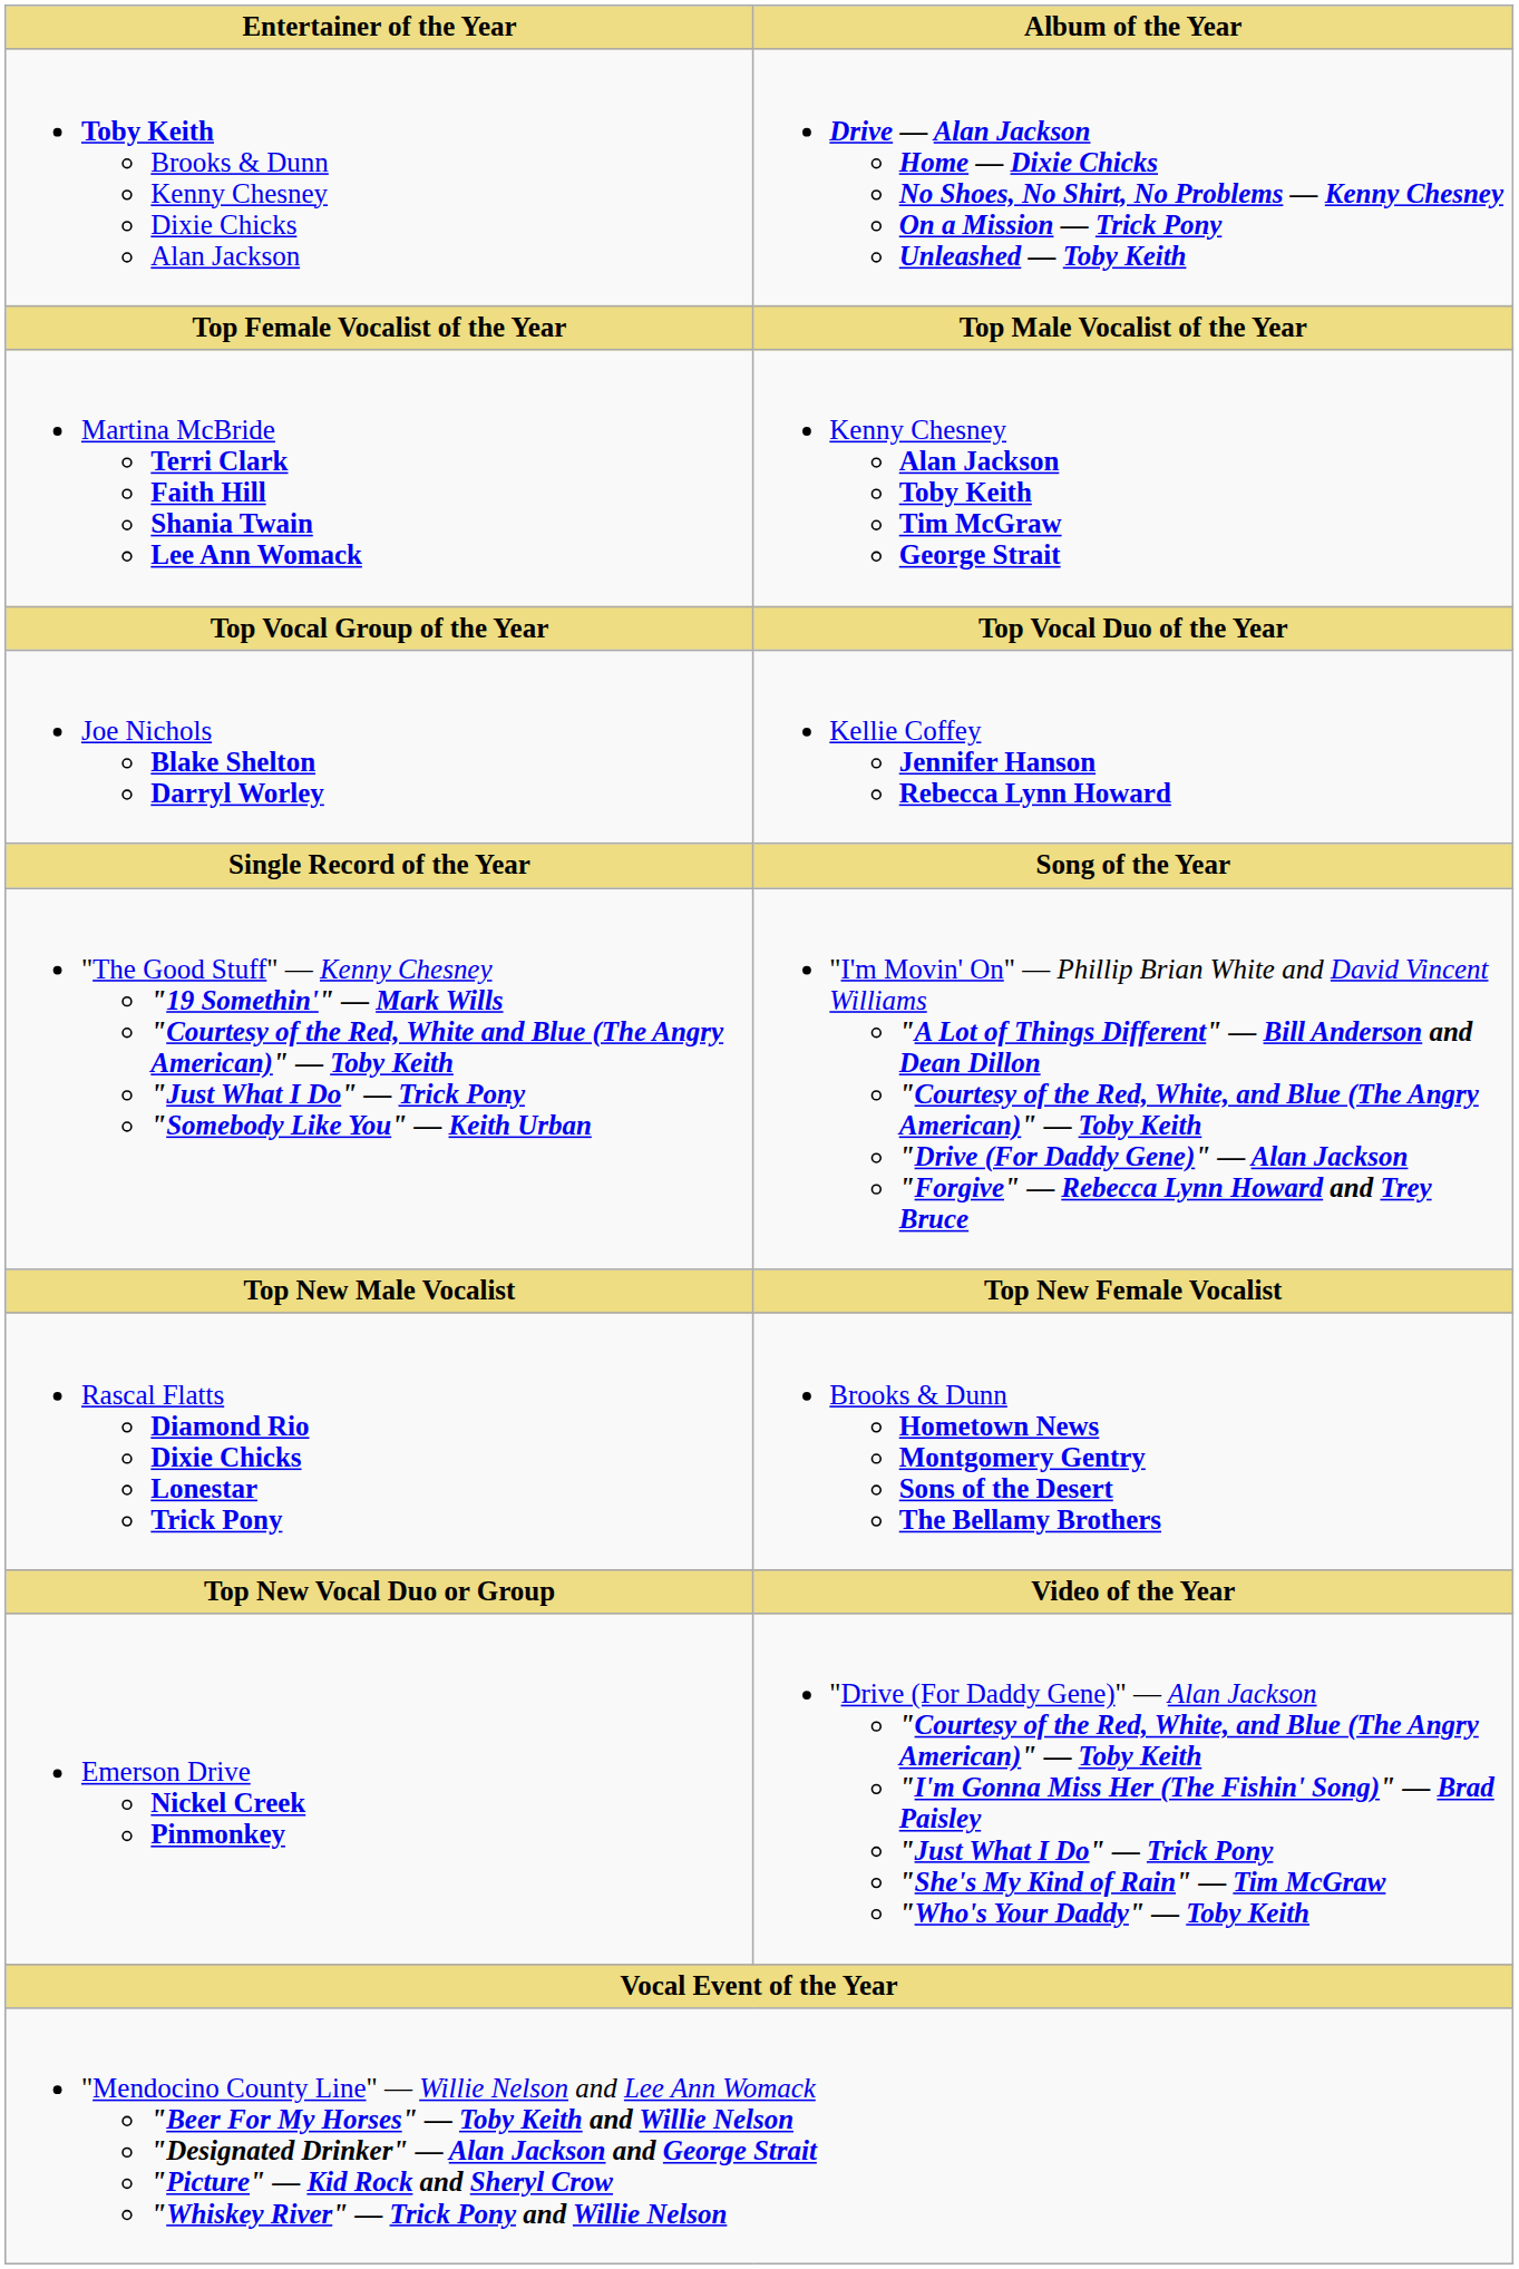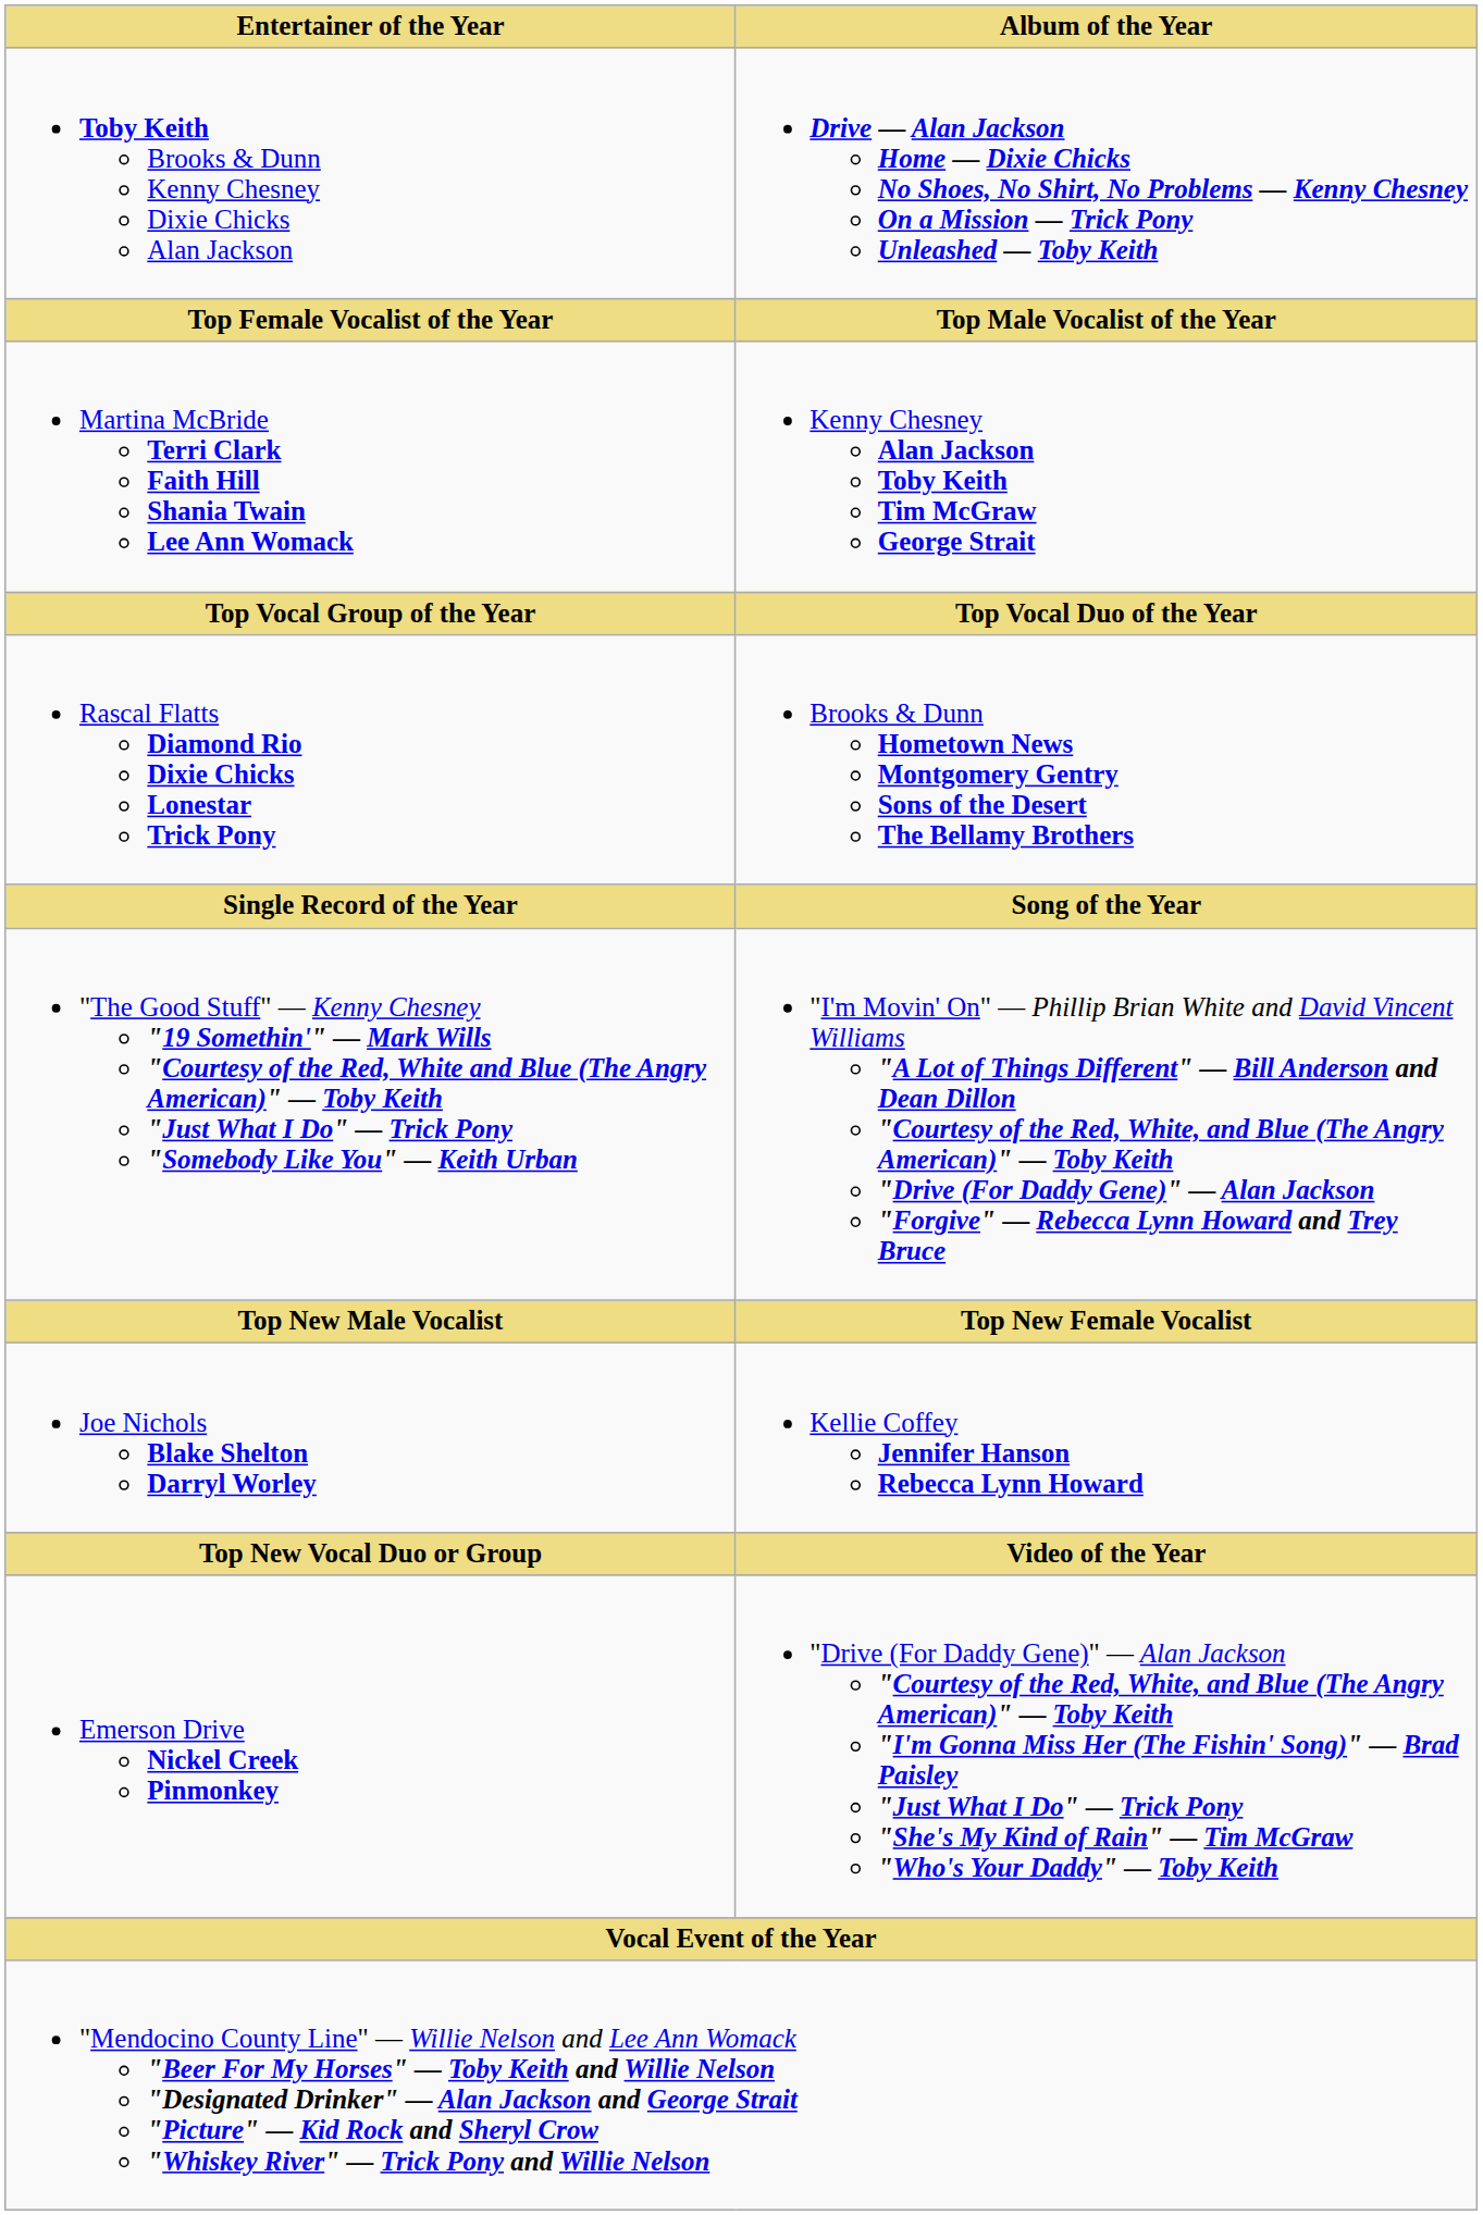rows swapped: Rascal Flatts Diamond Rio Dixie Chicks Lonestar Trick Pony <-> Joe Nichols Blake Shelton Darryl Worley
